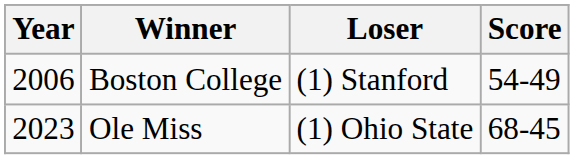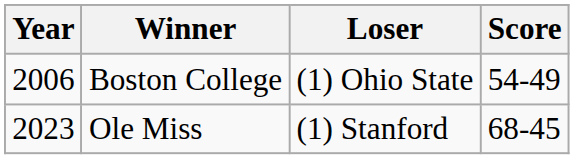Boston College | Loser: (1) Stanford -> (1) Ohio State
Ole Miss | Loser: (1) Ohio State -> (1) Stanford
